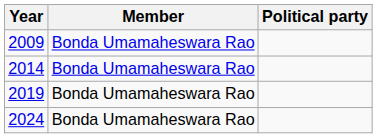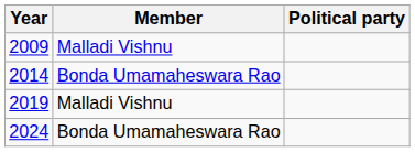2009 | Member: Bonda Umamaheswara Rao -> Malladi Vishnu
2019 | Member: Bonda Umamaheswara Rao -> Malladi Vishnu
